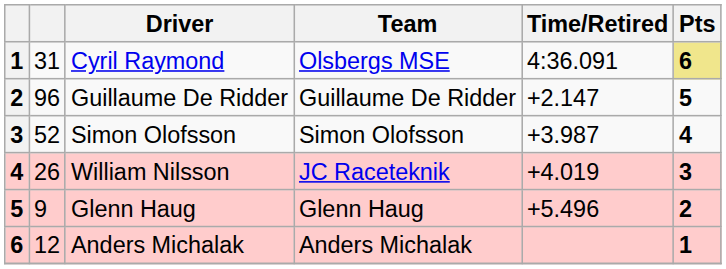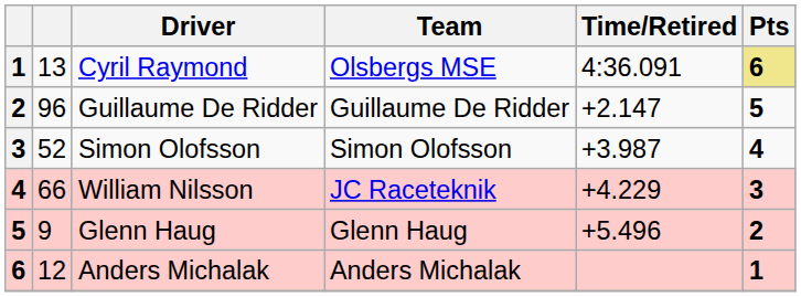Cyril Raymond | column 2: 31 -> 13
William Nilsson | column 2: 26 -> 66
William Nilsson | Time/Retired: +4.019 -> +4.229
